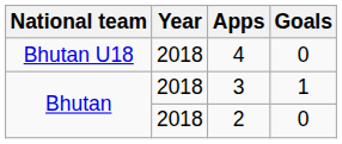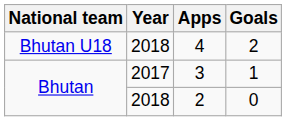4 | Goals: 0 -> 2
3 | Year: 2018 -> 2017
